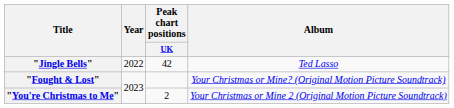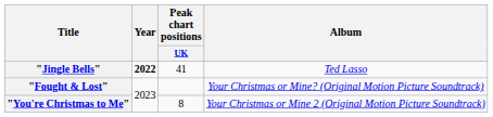"Jingle Bells" | Year: normal -> bold
"Jingle Bells" | Peak chart positions / UK: 42 -> 41
"You're Christmas to Me" | Peak chart positions / UK: 2 -> 8
